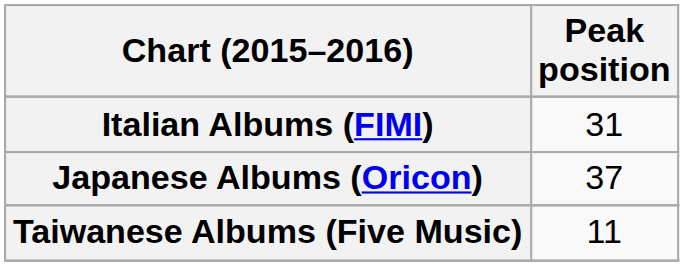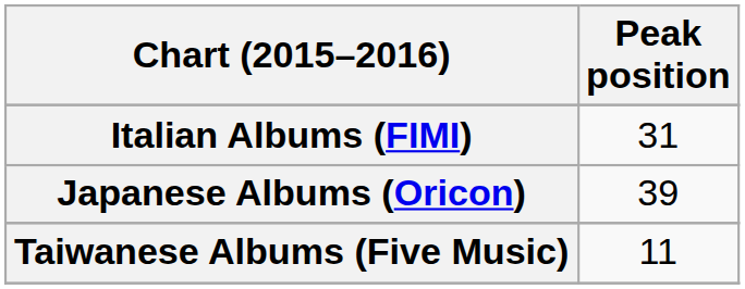Japanese Albums (Oricon) | Peak position: 37 -> 39
